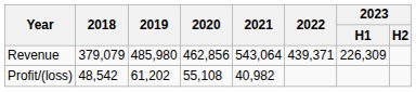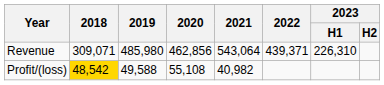Revenue | 2018: 379,079 -> 309,071
Revenue | 2023 / H1: 226,309 -> 226,310
Profit/(loss) | 2018: no background -> gold background
Profit/(loss) | 2019: 61,202 -> 49,588
